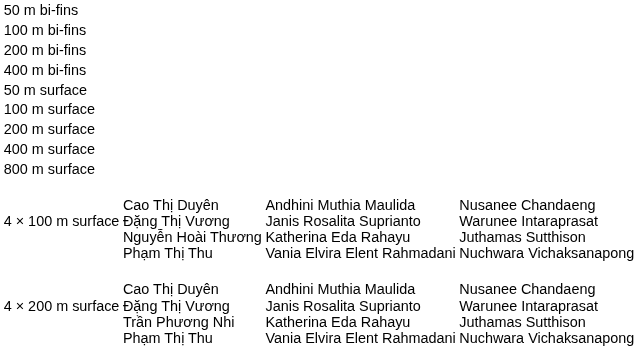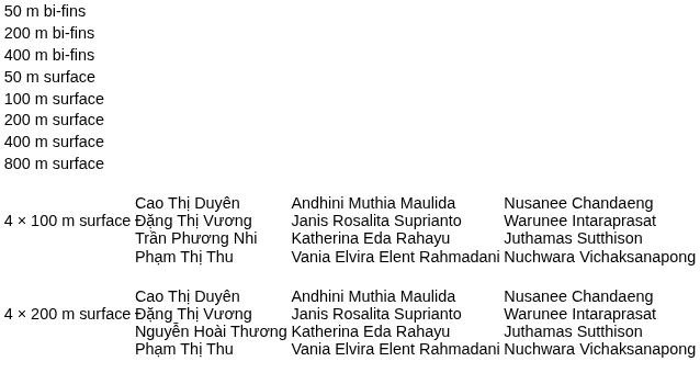- row: 100 m bi-fins
4 × 100 m surface | column 2: Cao Thị Duyên Đặng Thị Vương Nguyễn Hoài Thương Phạm Thị Thu -> Cao Thị Duyên Đặng Thị Vương Trần Phương Nhi Phạm Thị Thu
4 × 200 m surface | column 2: Cao Thị Duyên Đặng Thị Vương Trần Phương Nhi Phạm Thị Thu -> Cao Thị Duyên Đặng Thị Vương Nguyễn Hoài Thương Phạm Thị Thu
